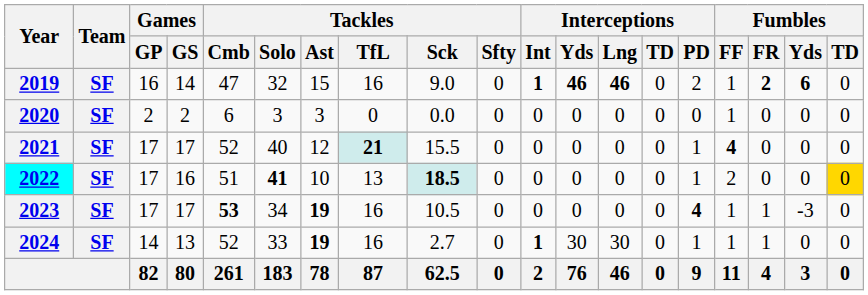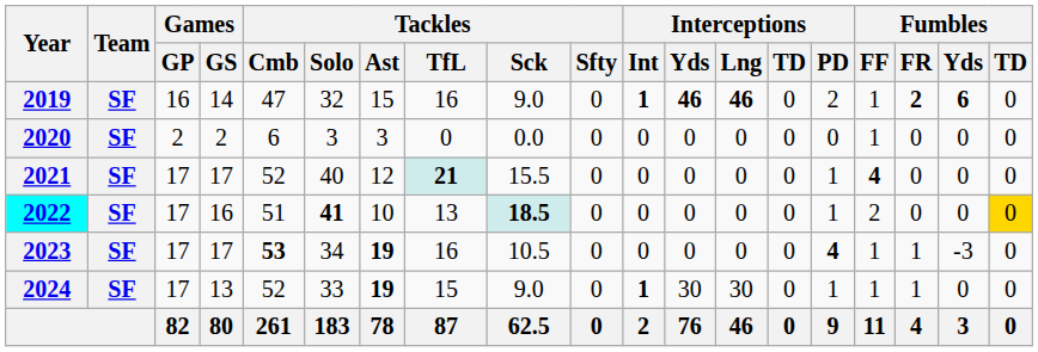2024 | Games / GP: 14 -> 17
2024 | Tackles / TfL: 16 -> 15
2024 | Tackles / Sck: 2.7 -> 9.0
